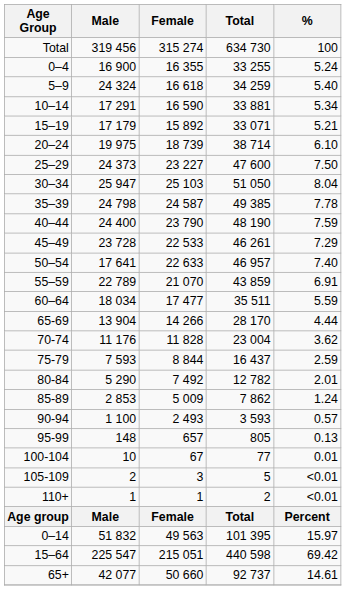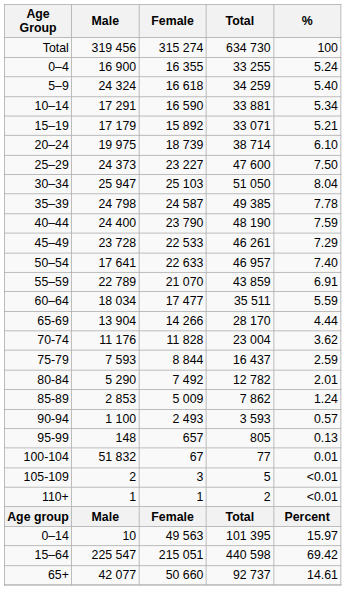100-104 | Male: 10 -> 51 832
0–14 | Male: 51 832 -> 10
